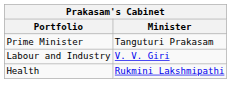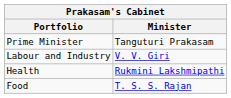+ row: Food | T. S. S. Rajan
